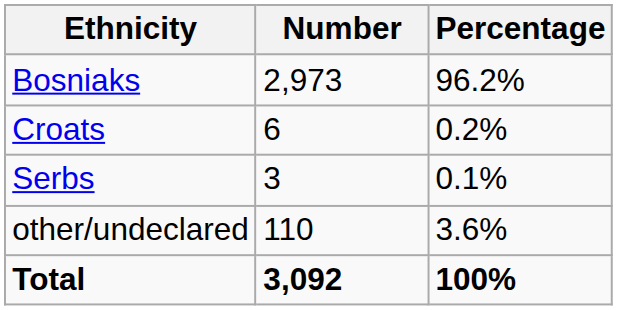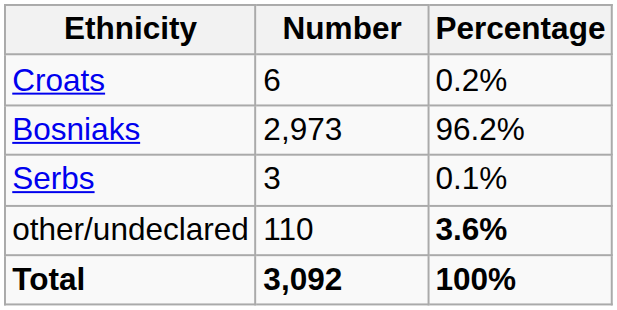rows swapped: Bosniaks <-> Croats
other/undeclared | Percentage: normal -> bold
